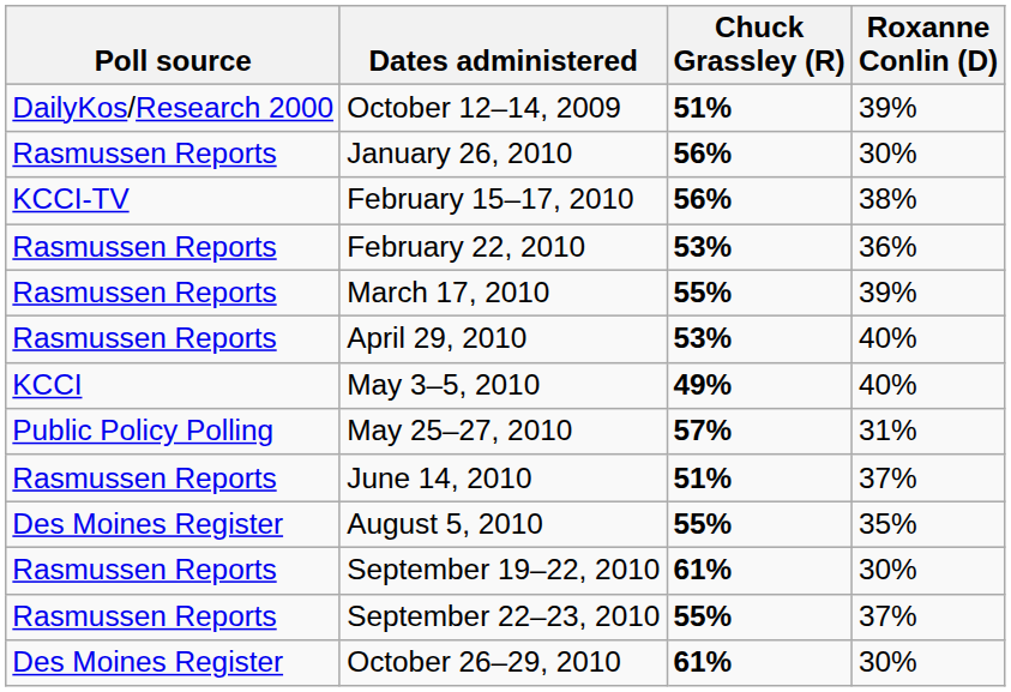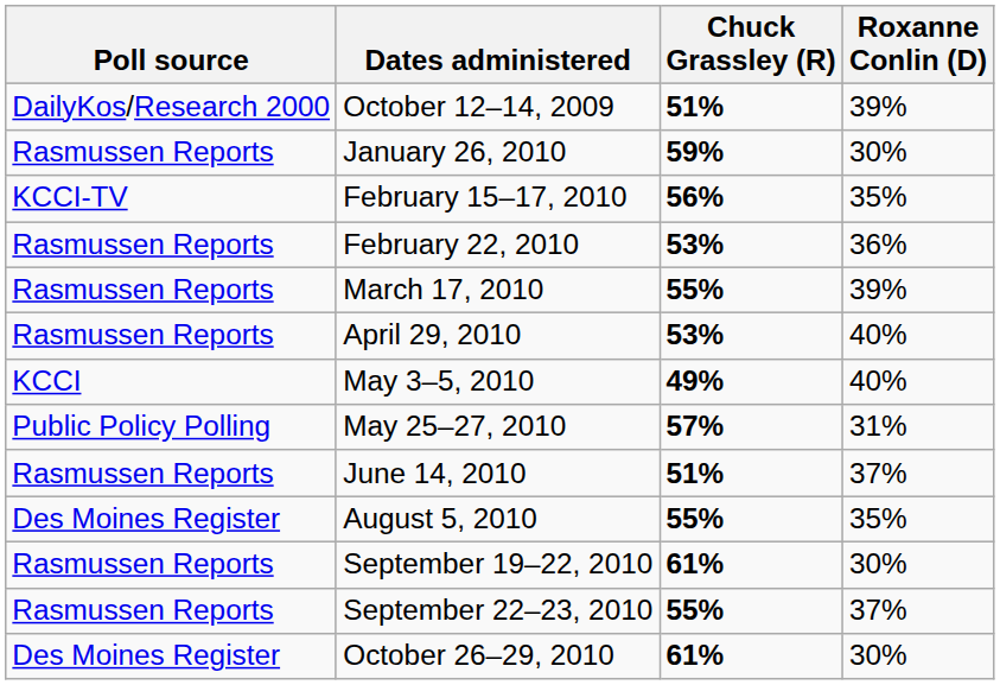January 26, 2010 | Chuck Grassley (R): 56% -> 59%
February 15–17, 2010 | Roxanne Conlin (D): 38% -> 35%
